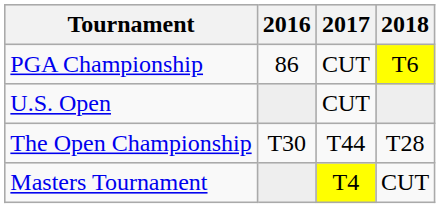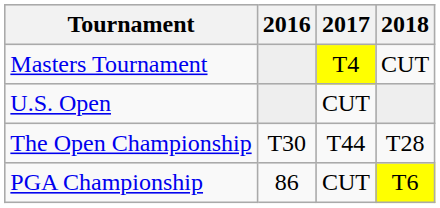rows swapped: Masters Tournament <-> PGA Championship
